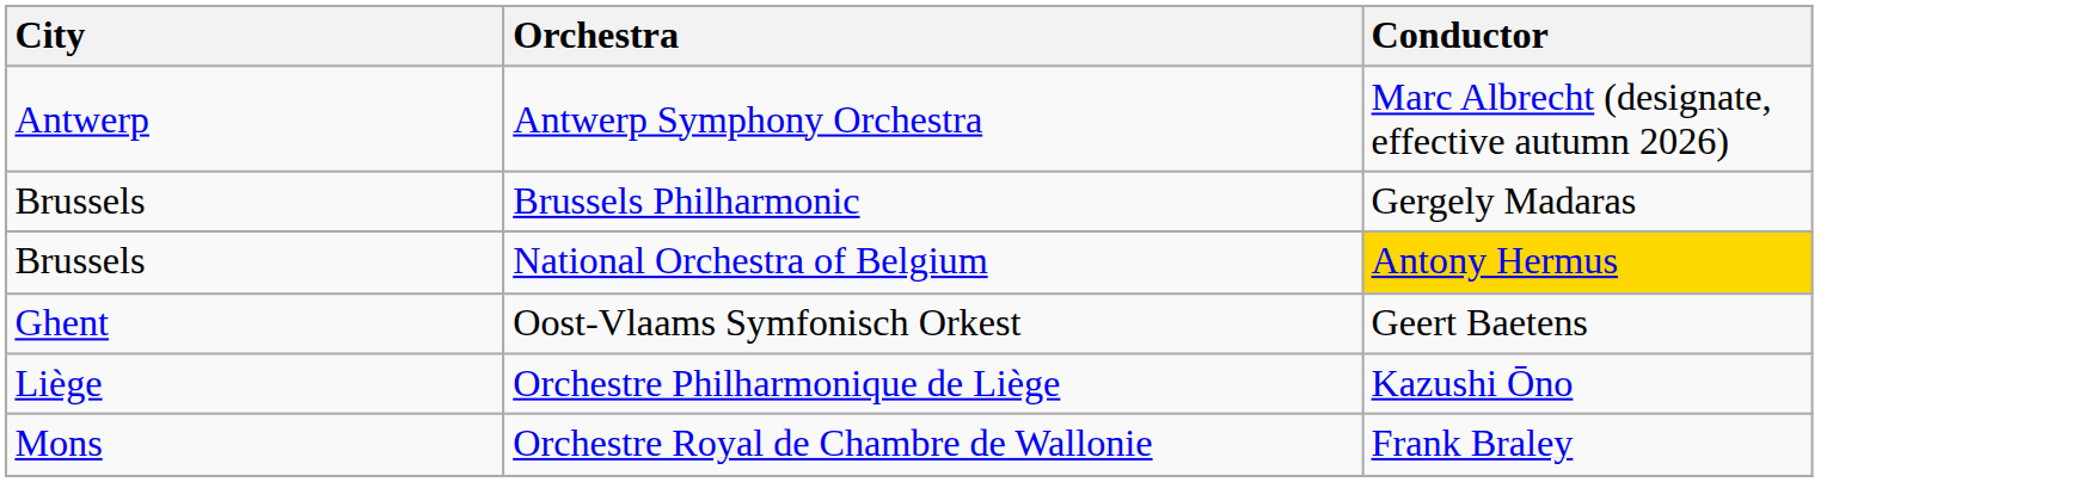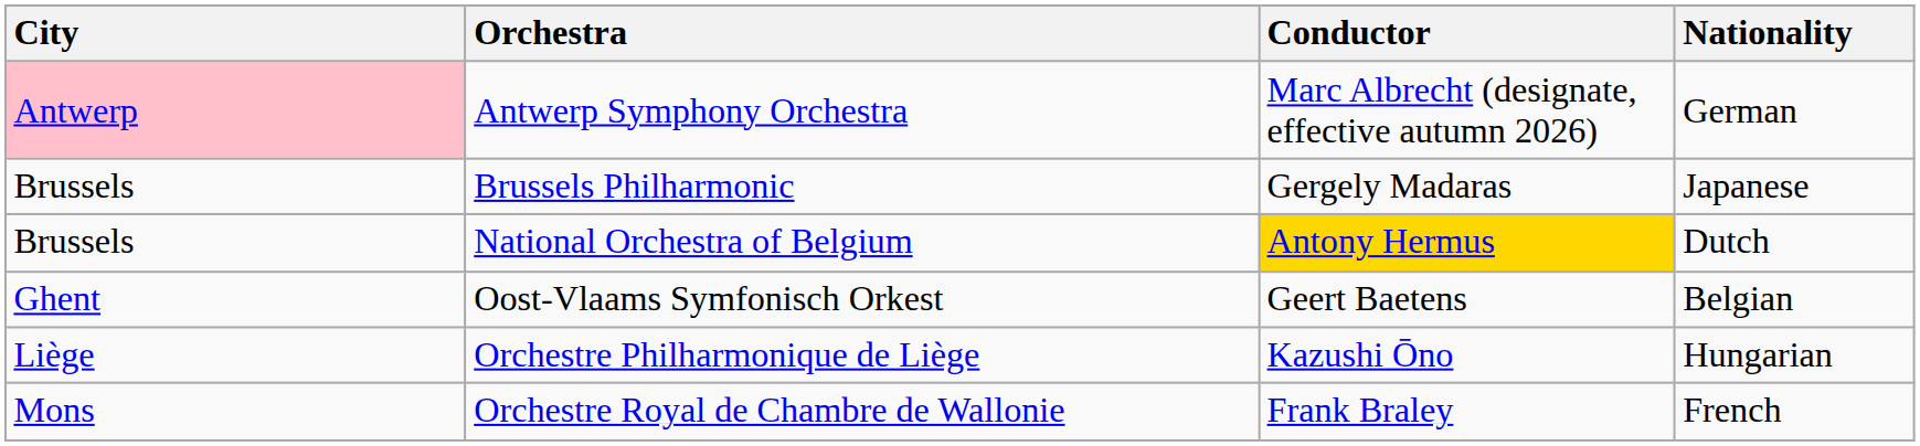+ column: Nationality | German | Japanese | Dutch | Belgian | Hungarian | French
Antwerp Symphony Orchestra | City: no background -> pink background
